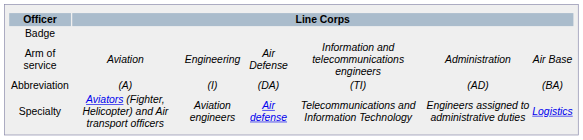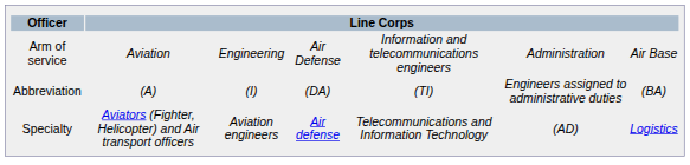- row: Badge
Abbreviation | column 6: (AD) -> Engineers assigned to administrative duties
Specialty | column 6: Engineers assigned to administrative duties -> (AD)
